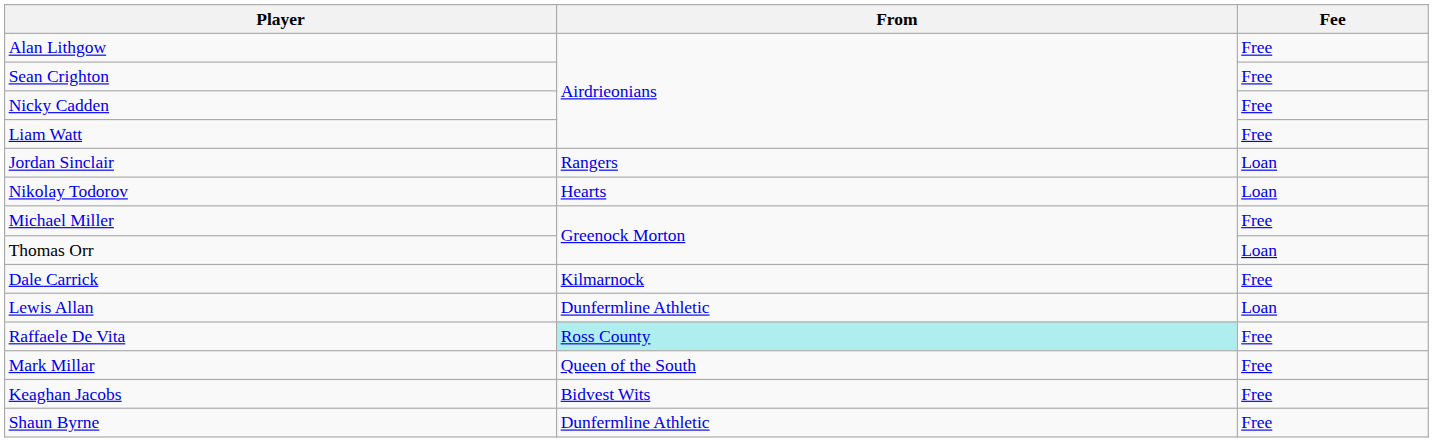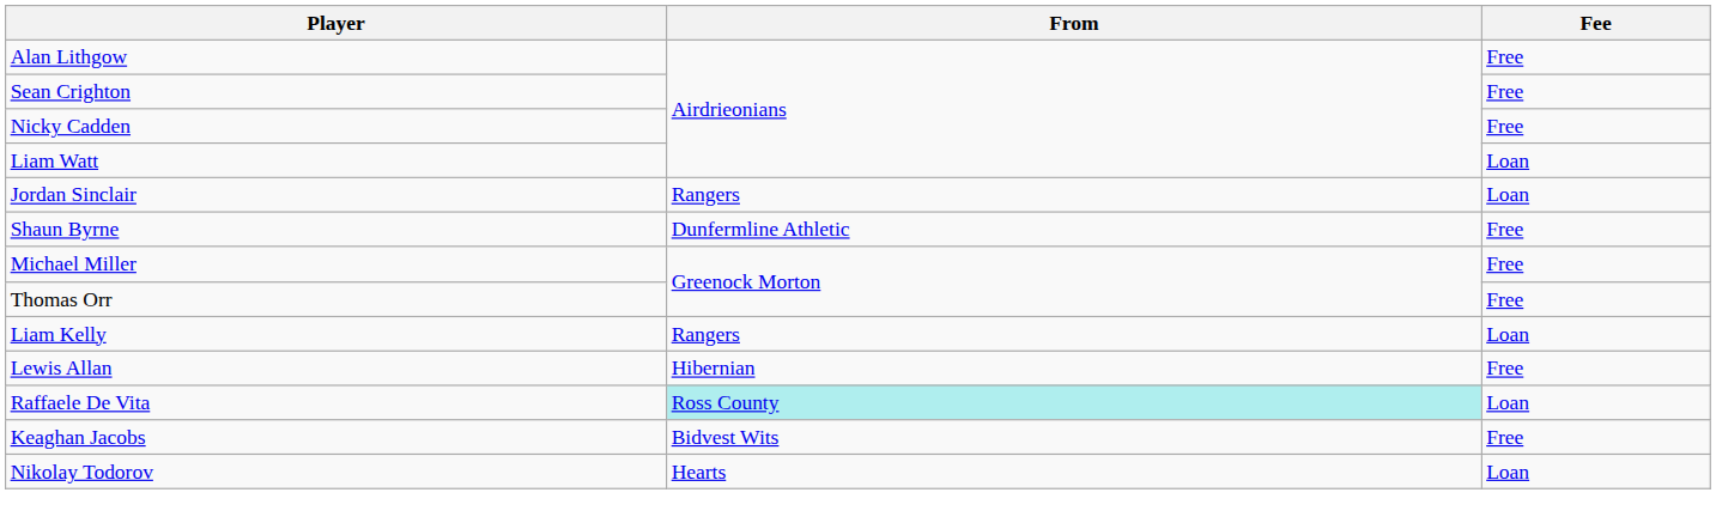Liam Watt | Fee: Free -> Loan
rows swapped: Shaun Byrne <-> Nikolay Todorov
Thomas Orr | Fee: Loan -> Free
- row: Dale Carrick | Kilmarnock | Free
+ row: Liam Kelly | Rangers | Loan
Lewis Allan | From: Dunfermline Athletic -> Hibernian
Lewis Allan | Fee: Loan -> Free
Raffaele De Vita | Fee: Free -> Loan
- row: Mark Millar | Queen of the South | Free
